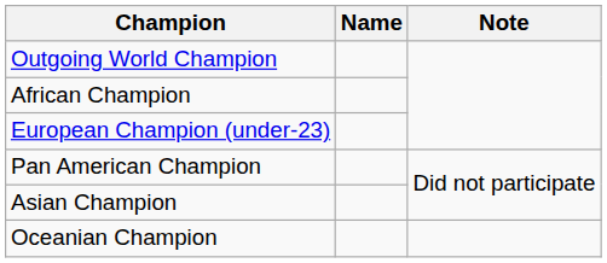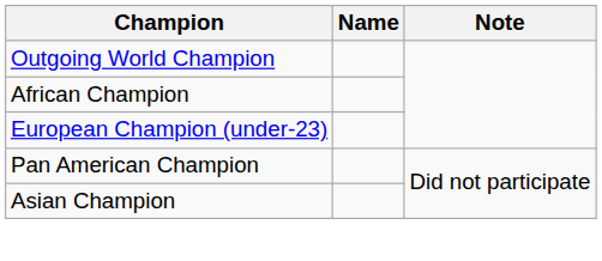- row: Oceanian Champion
